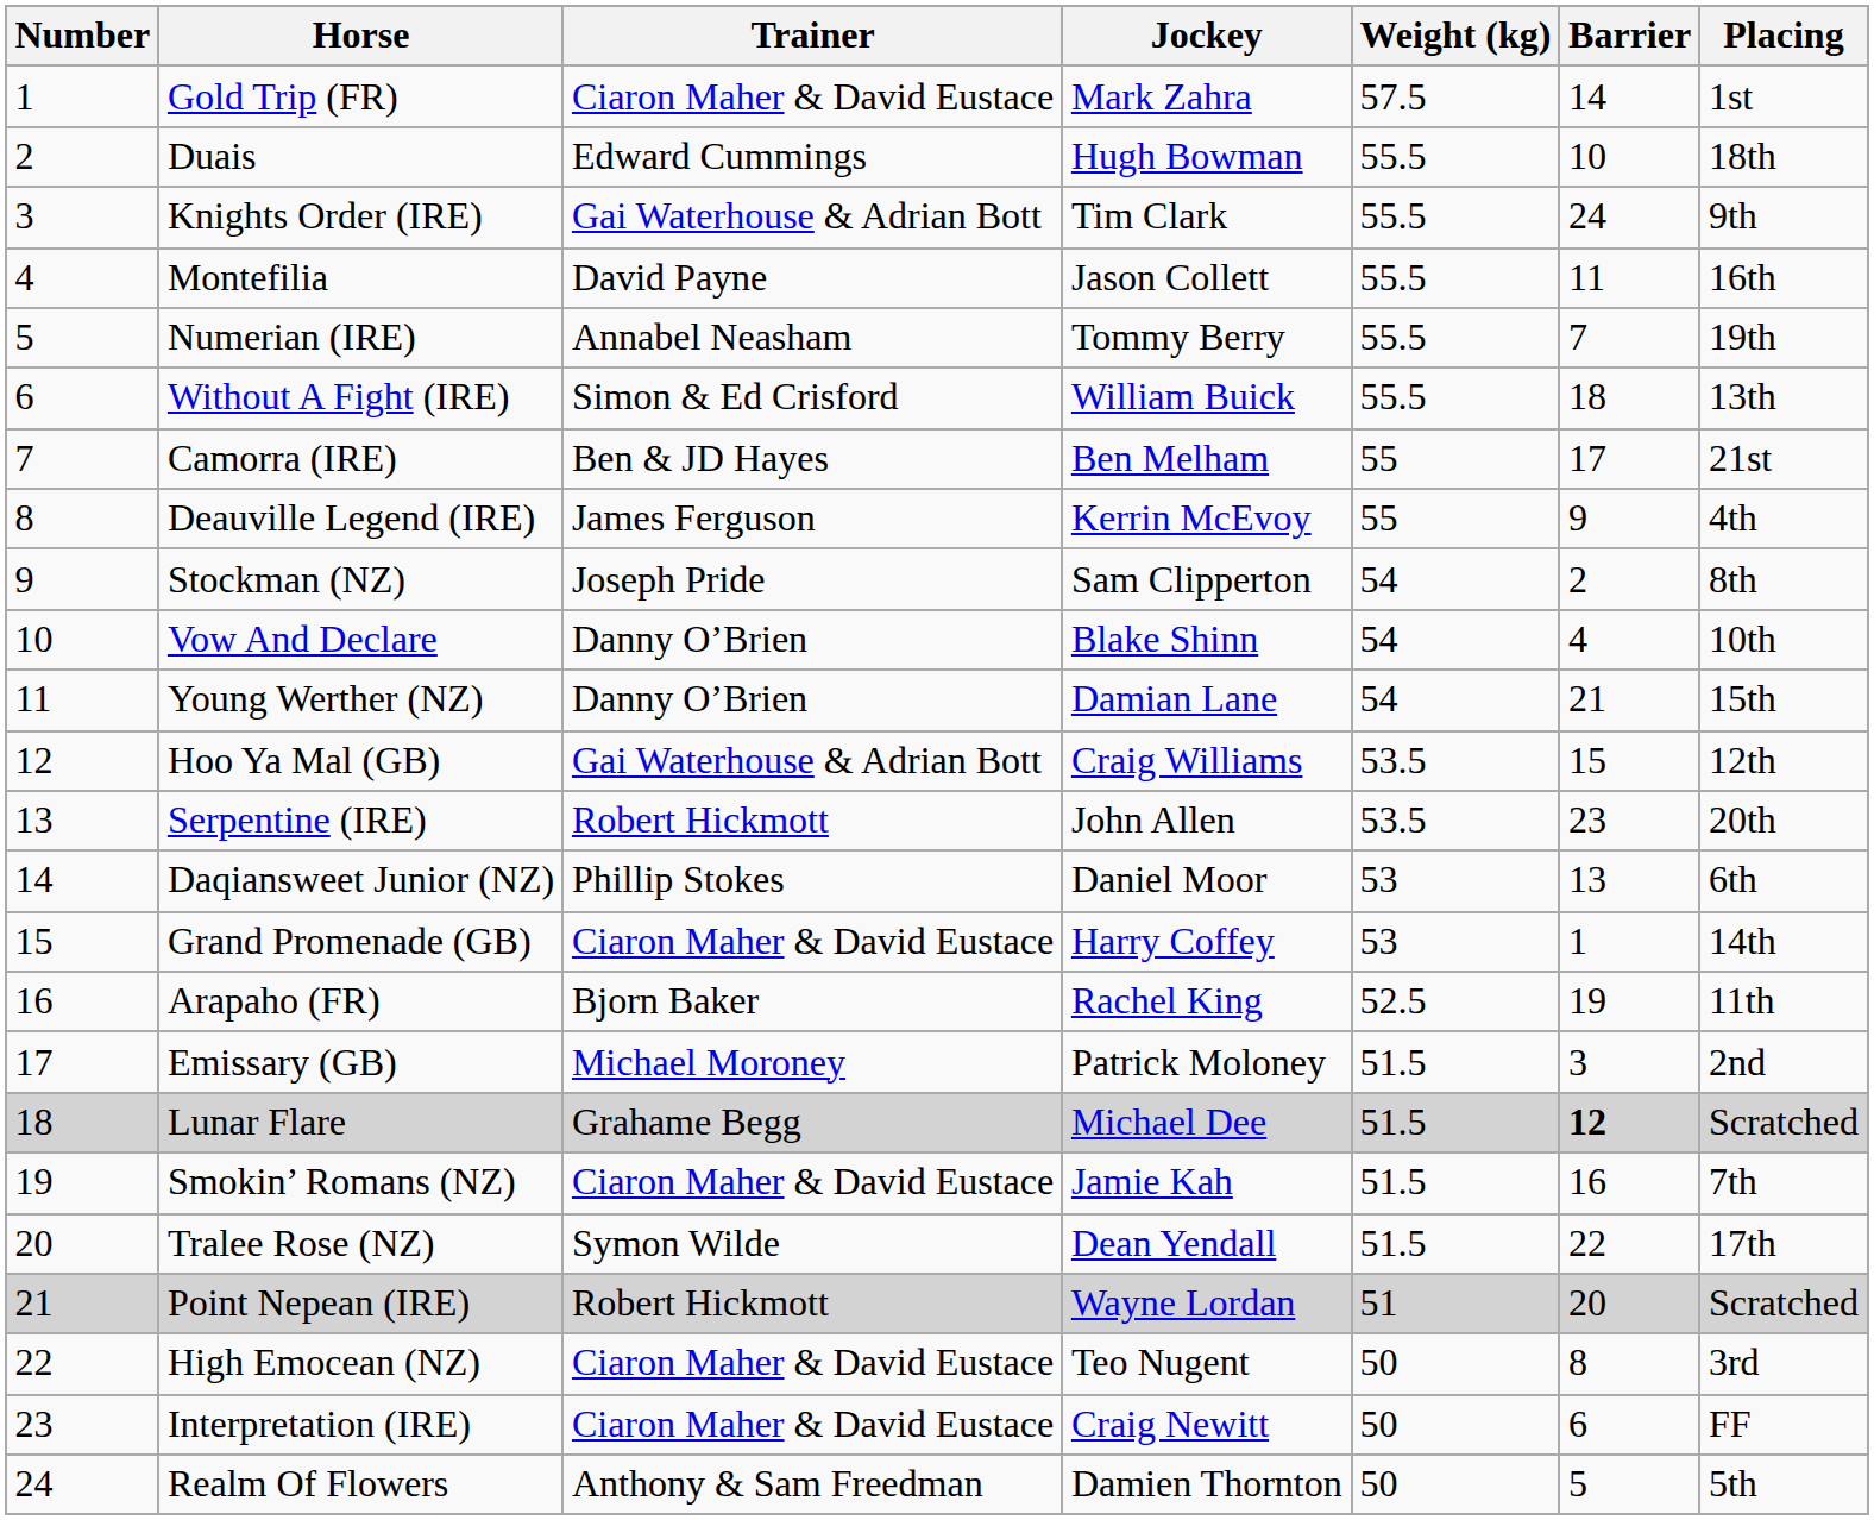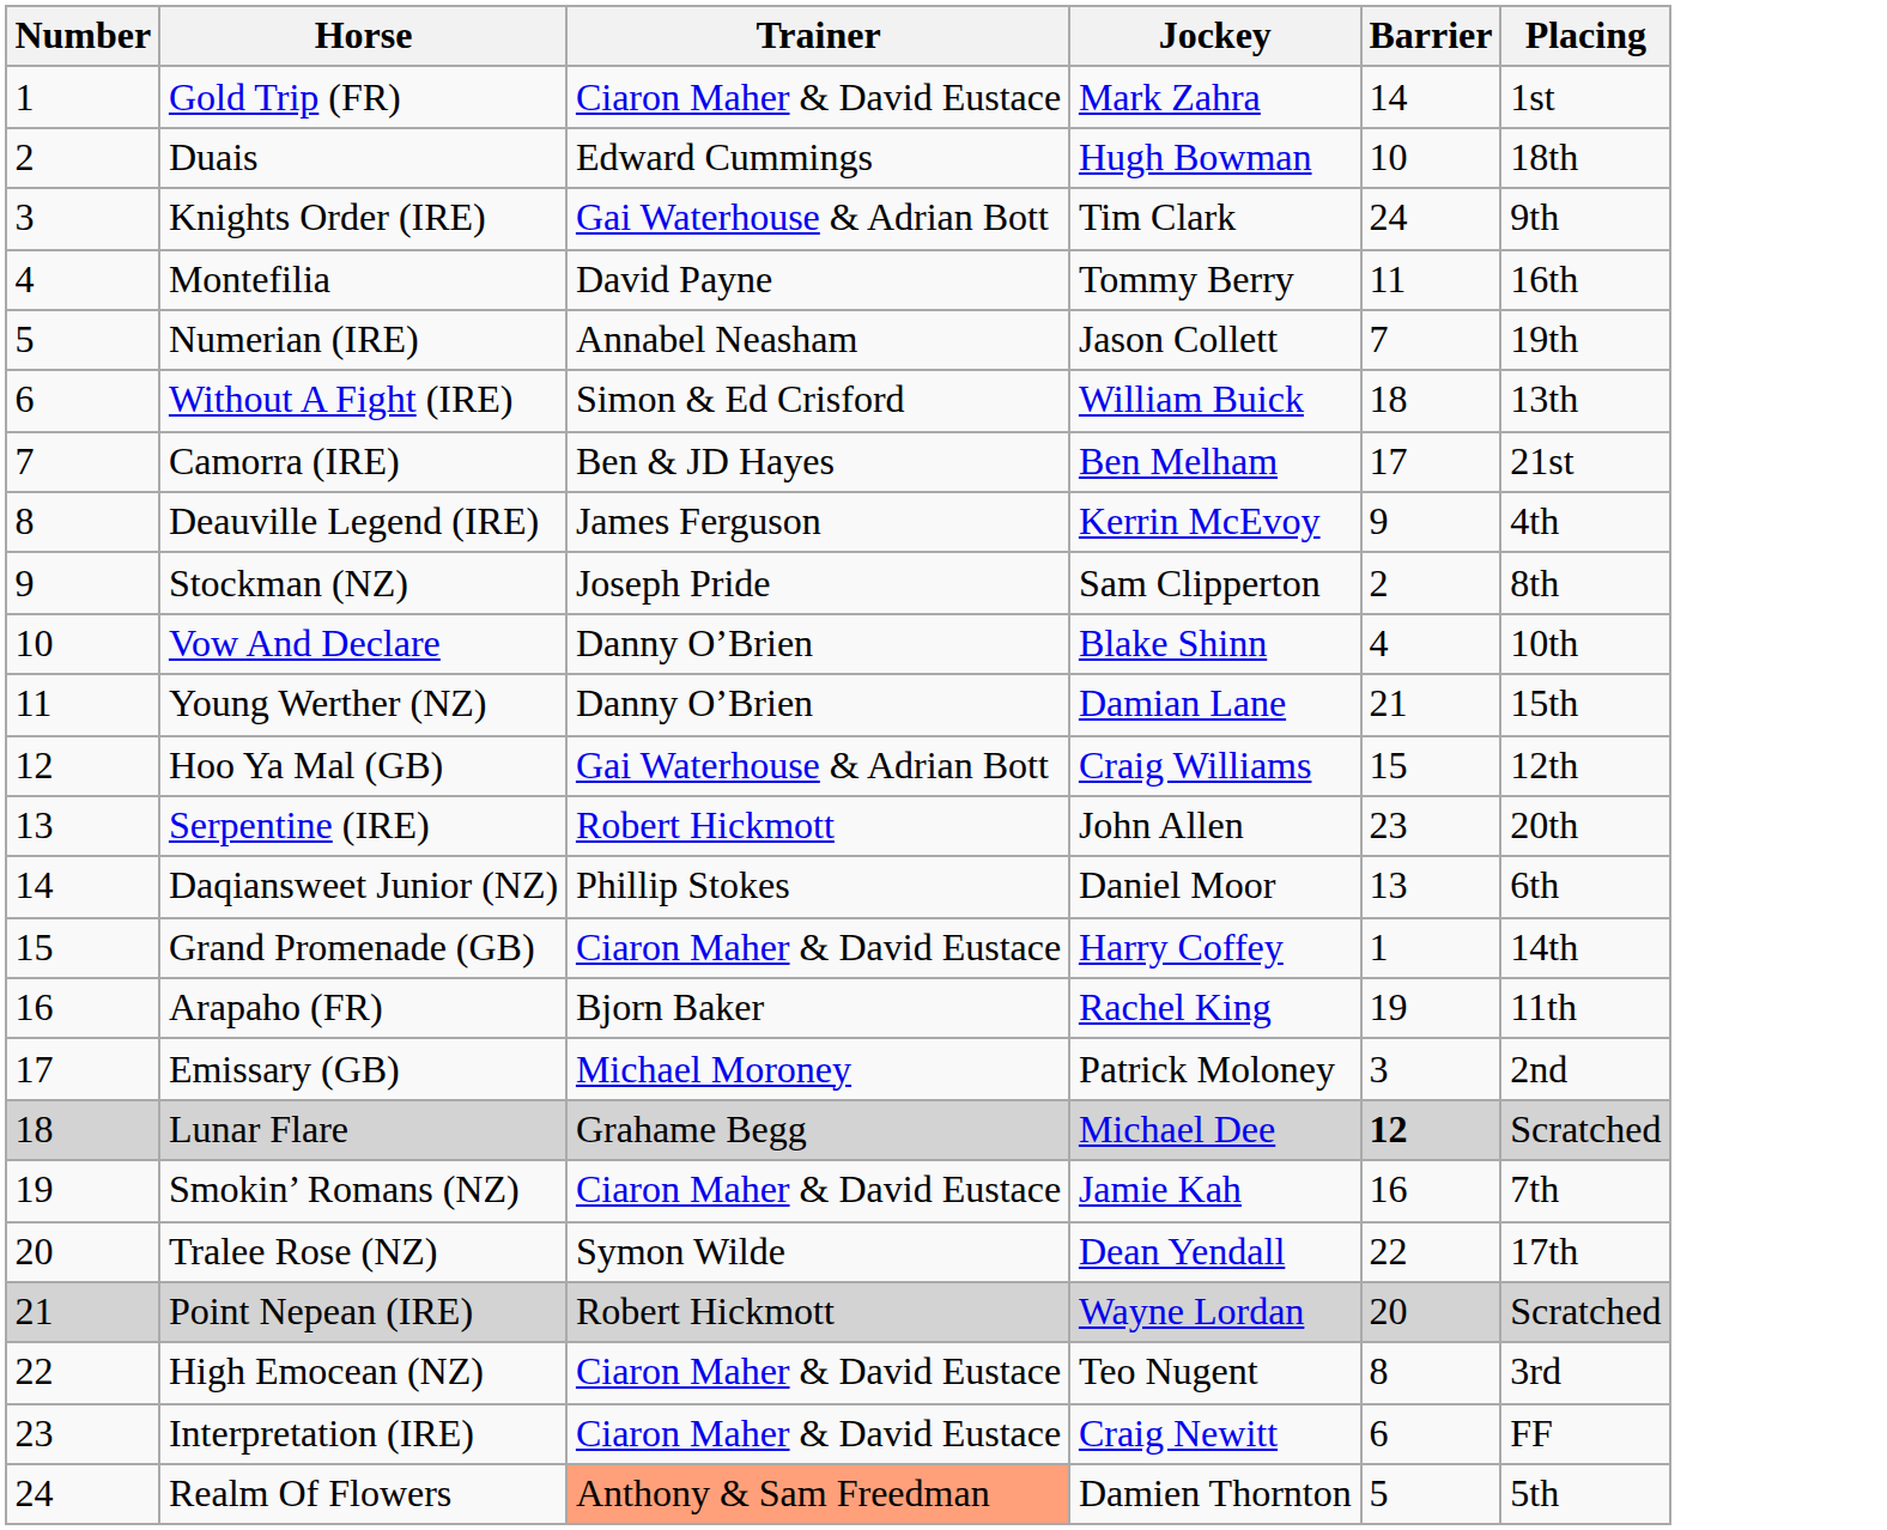- column: Weight (kg) | 57.5 | 55.5 | 55.5 | 55.5 | 55.5 | 55.5 | 55 | 55 | 54 | 54 | 54 | 53.5 | 53.5 | 53 | 53 | 52.5 | 51.5 | 51.5 | 51.5 | 51.5 | 51 | 50 | 50 | 50
Montefilia | Jockey: Jason Collett -> Tommy Berry
Numerian (IRE) | Jockey: Tommy Berry -> Jason Collett
Realm Of Flowers | Trainer: no background -> lightsalmon background
